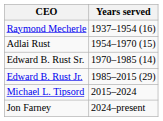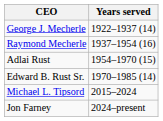+ row: George J. Mecherle | 1922–1937 (14)
- row: Edward B. Rust Jr. | 1985–2015 (29)
